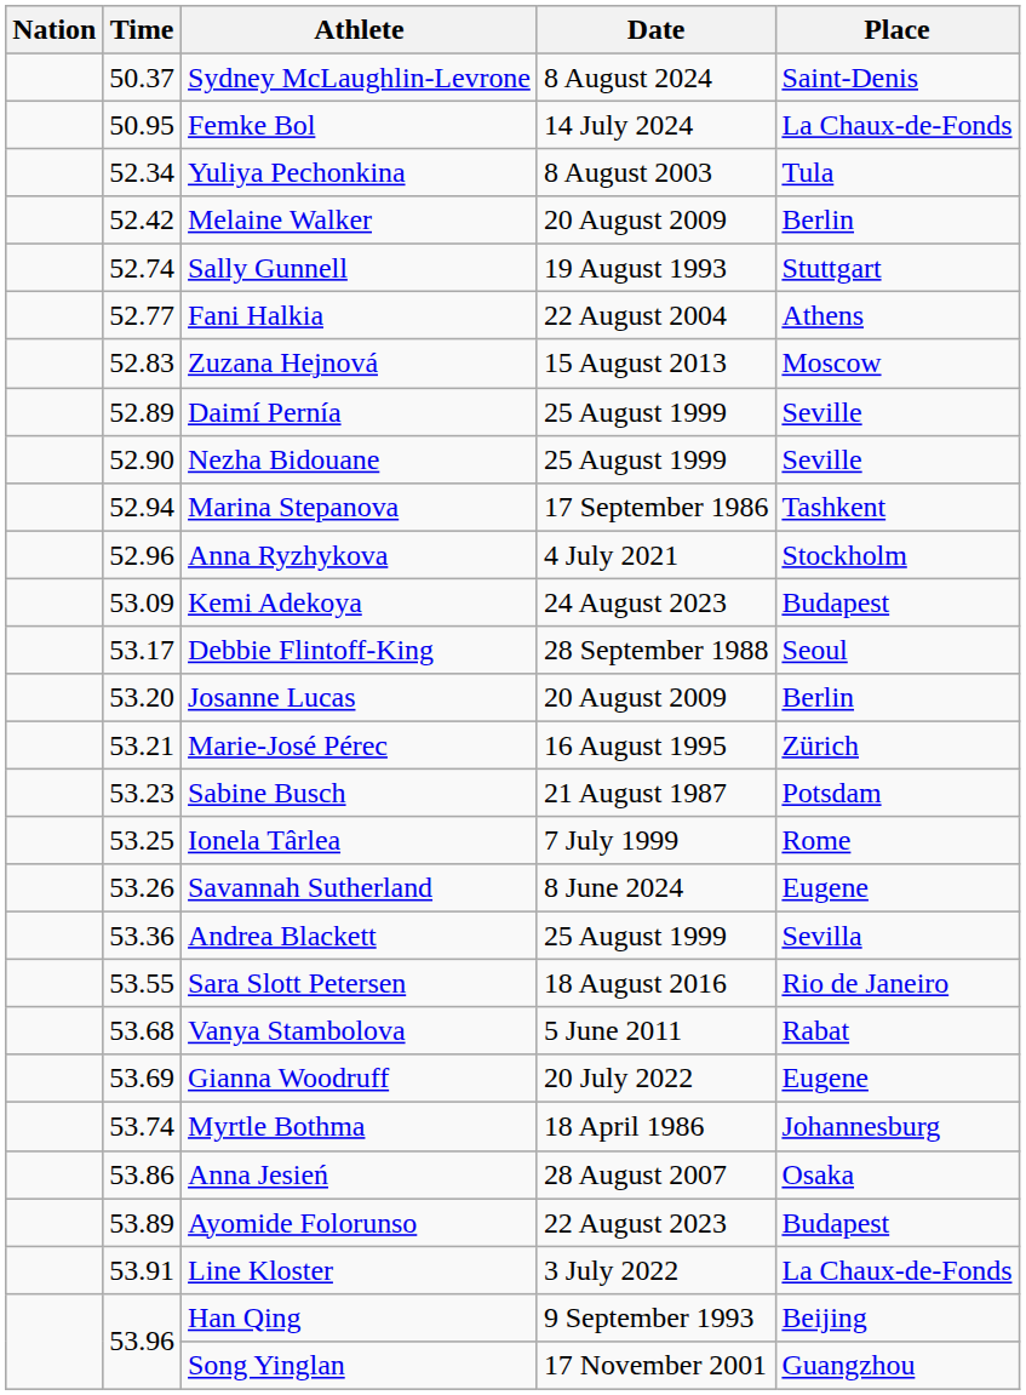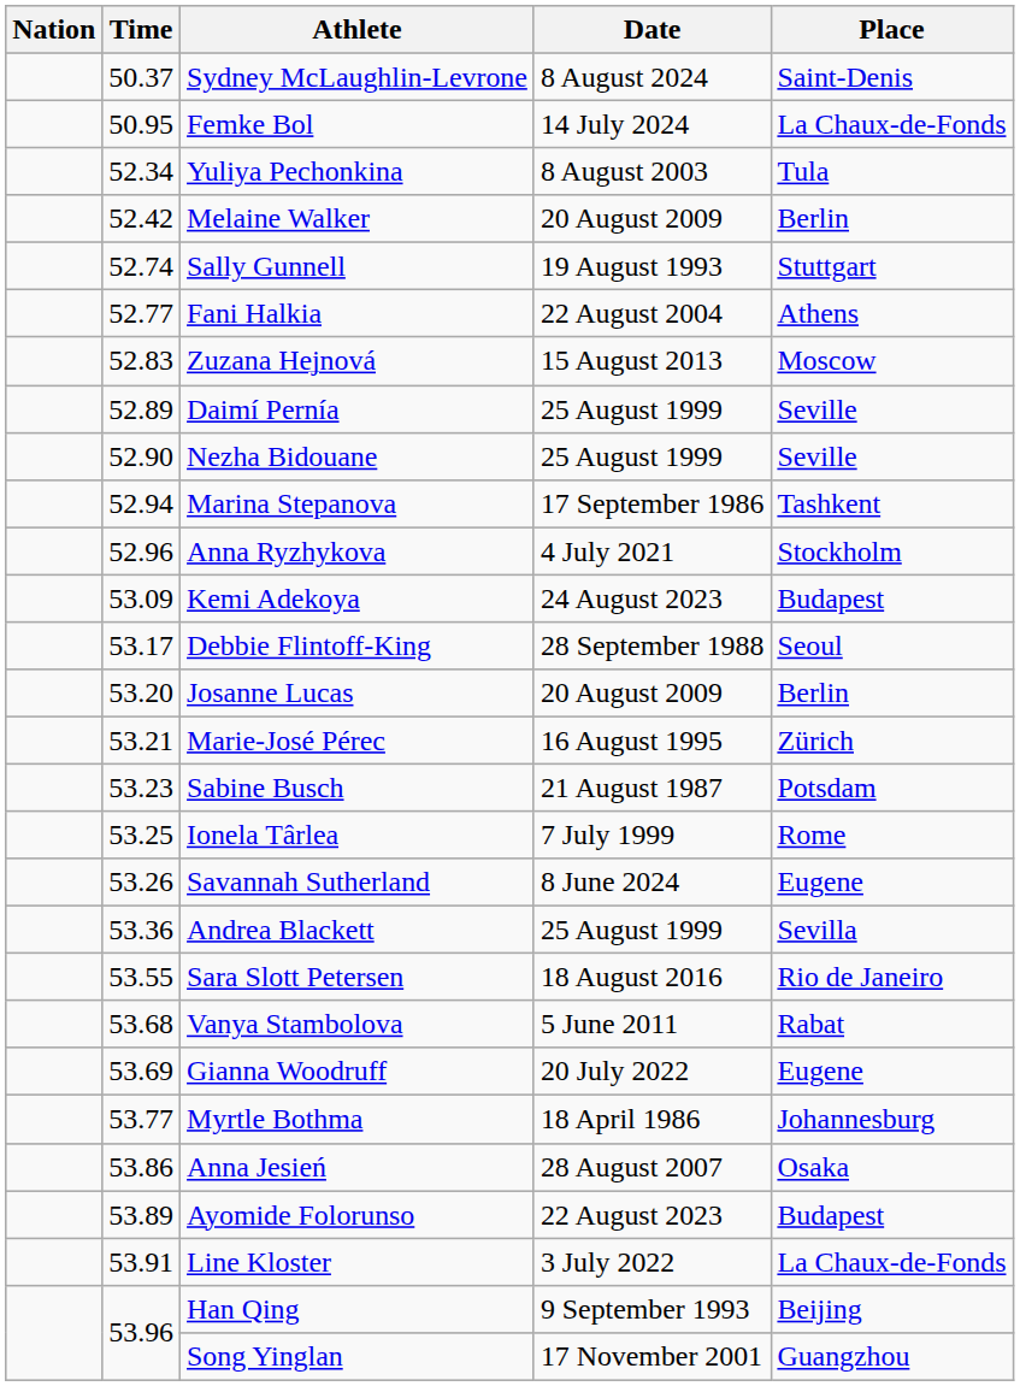Myrtle Bothma | Time: 53.74 -> 53.77
